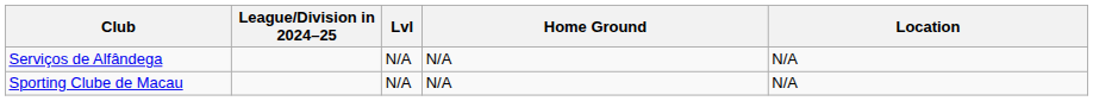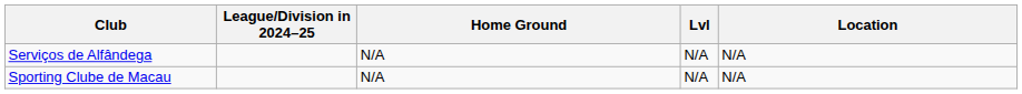columns swapped: Lvl <-> Home Ground
